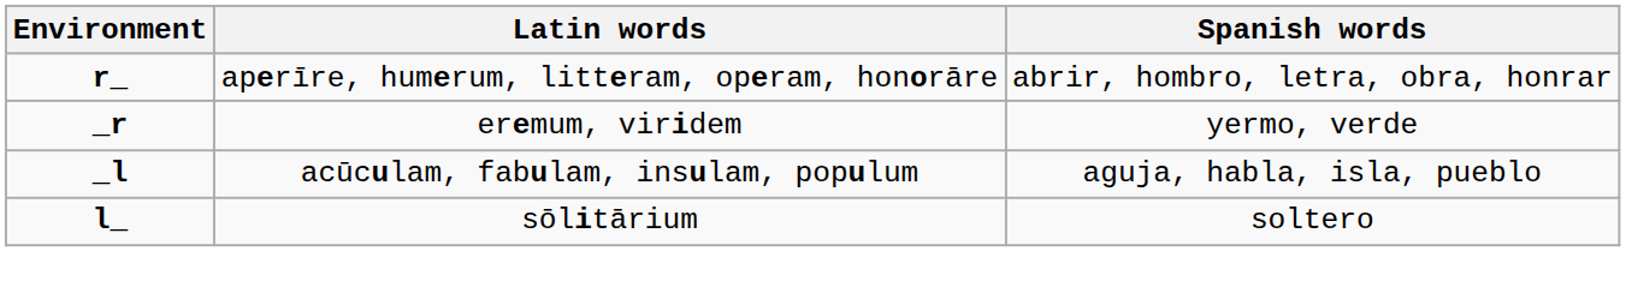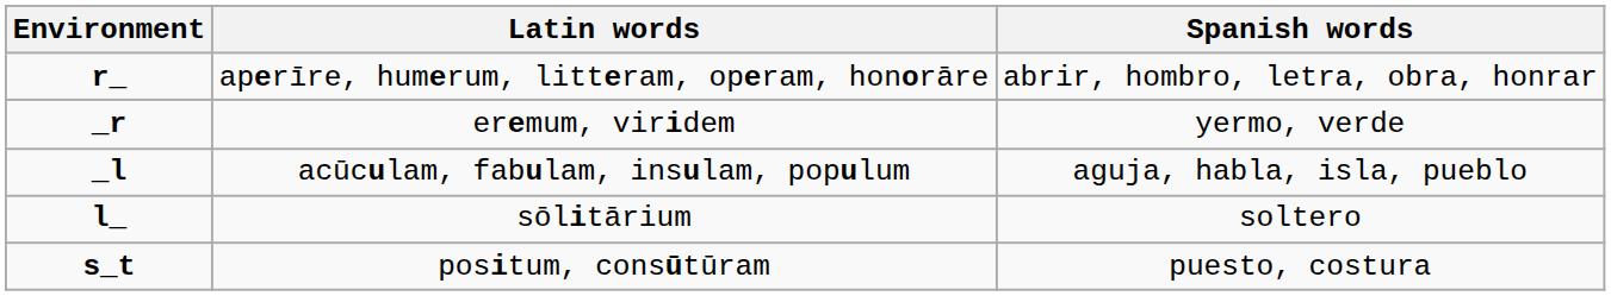+ row: s_t | positum, consūtūram | puesto, costura
